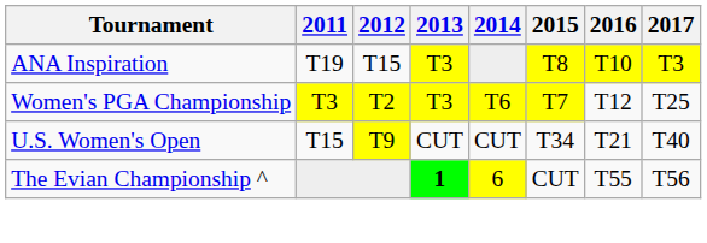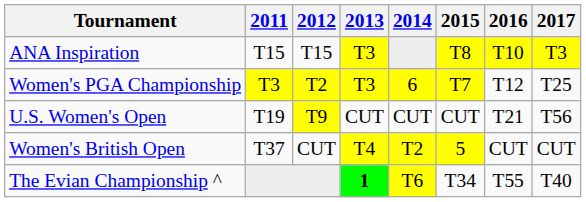ANA Inspiration | 2011: T19 -> T15
Women's PGA Championship | 2014: T6 -> 6
U.S. Women's Open | 2011: T15 -> T19
U.S. Women's Open | 2015: T34 -> CUT
U.S. Women's Open | 2017: T40 -> T56
+ row: Women's British Open | T37 | CUT | T4 | T2 | 5 | CUT | CUT
The Evian Championship ^ | 2014: 6 -> T6
The Evian Championship ^ | 2015: CUT -> T34
The Evian Championship ^ | 2017: T56 -> T40
